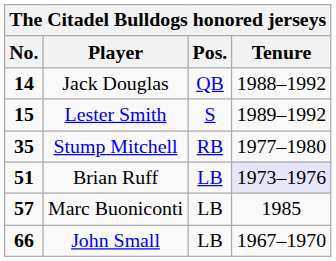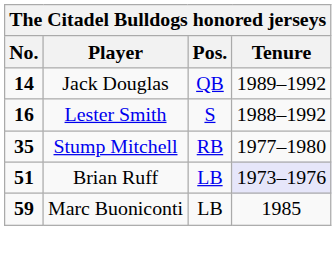Jack Douglas | Tenure: 1988–1992 -> 1989–1992
Lester Smith | No.: 15 -> 16
Lester Smith | Tenure: 1989–1992 -> 1988–1992
Marc Buoniconti | No.: 57 -> 59
- row: 66 | John Small | LB | 1967–1970
